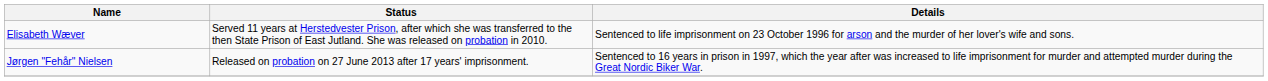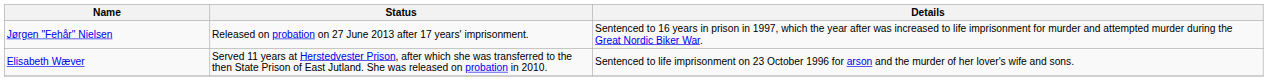rows swapped: Jørgen "Fehår" Nielsen <-> Elisabeth Wæver
